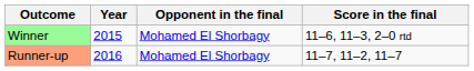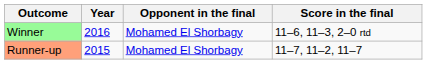Winner | Year: 2015 -> 2016
Runner-up | Year: 2016 -> 2015
